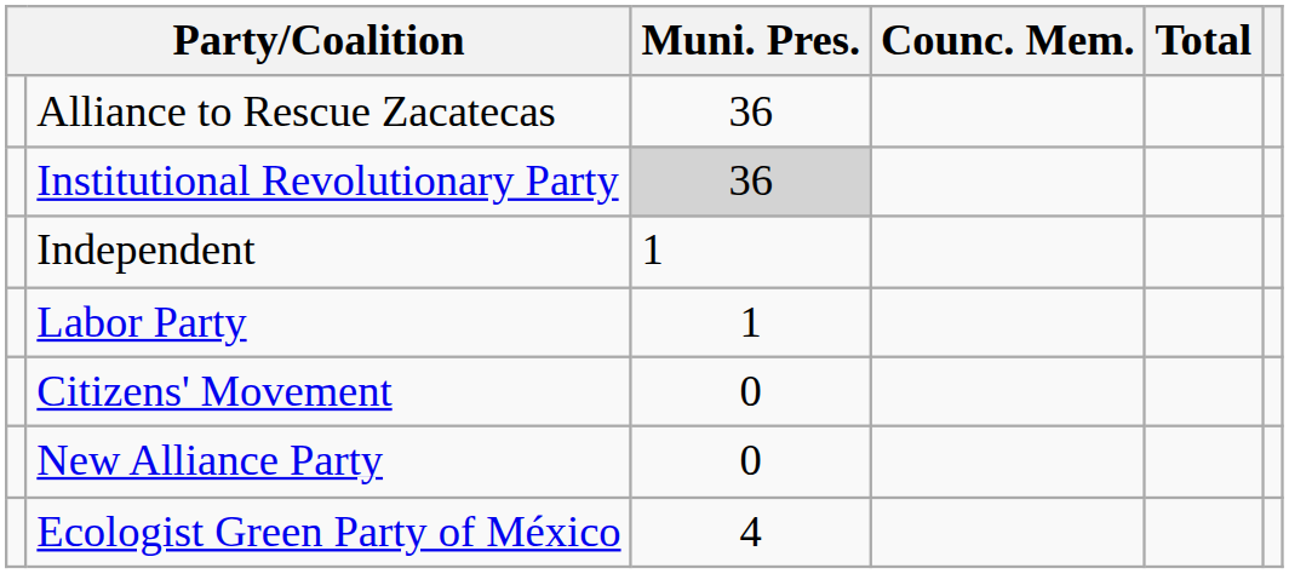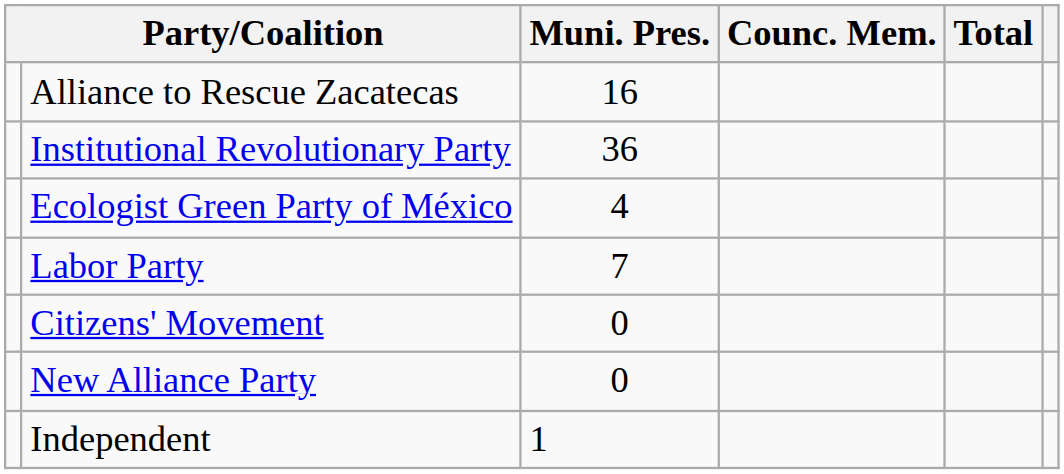Alliance to Rescue Zacatecas | Muni. Pres.: 36 -> 16
Institutional Revolutionary Party | Muni. Pres.: lightgrey background -> no background
rows swapped: Ecologist Green Party of México <-> Independent
Labor Party | Muni. Pres.: 1 -> 7
